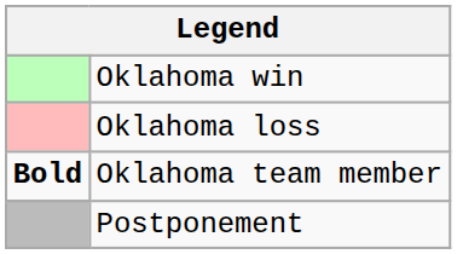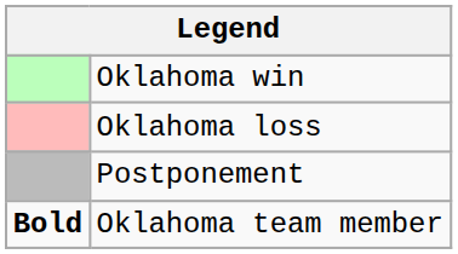rows swapped: Postponement <-> Oklahoma team member
